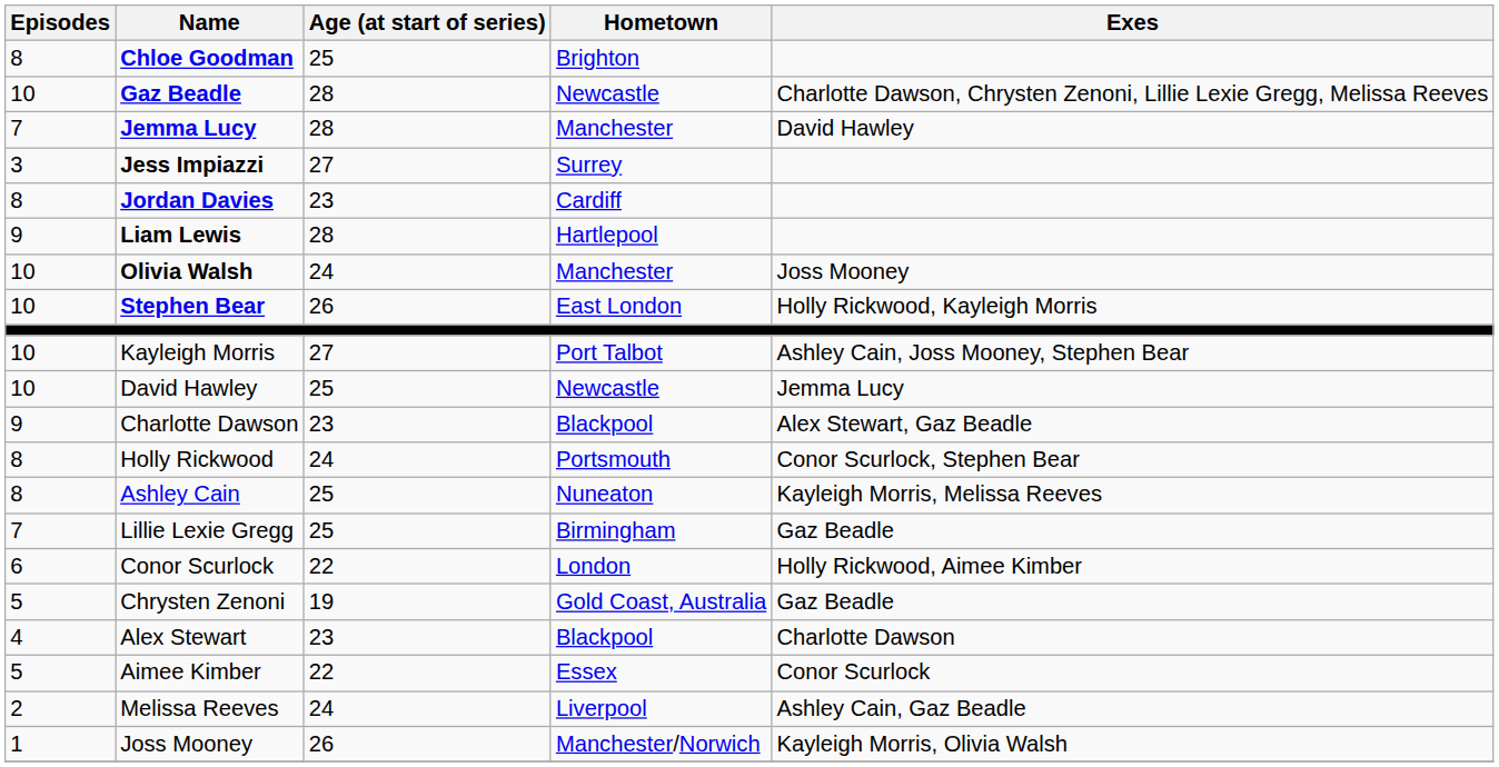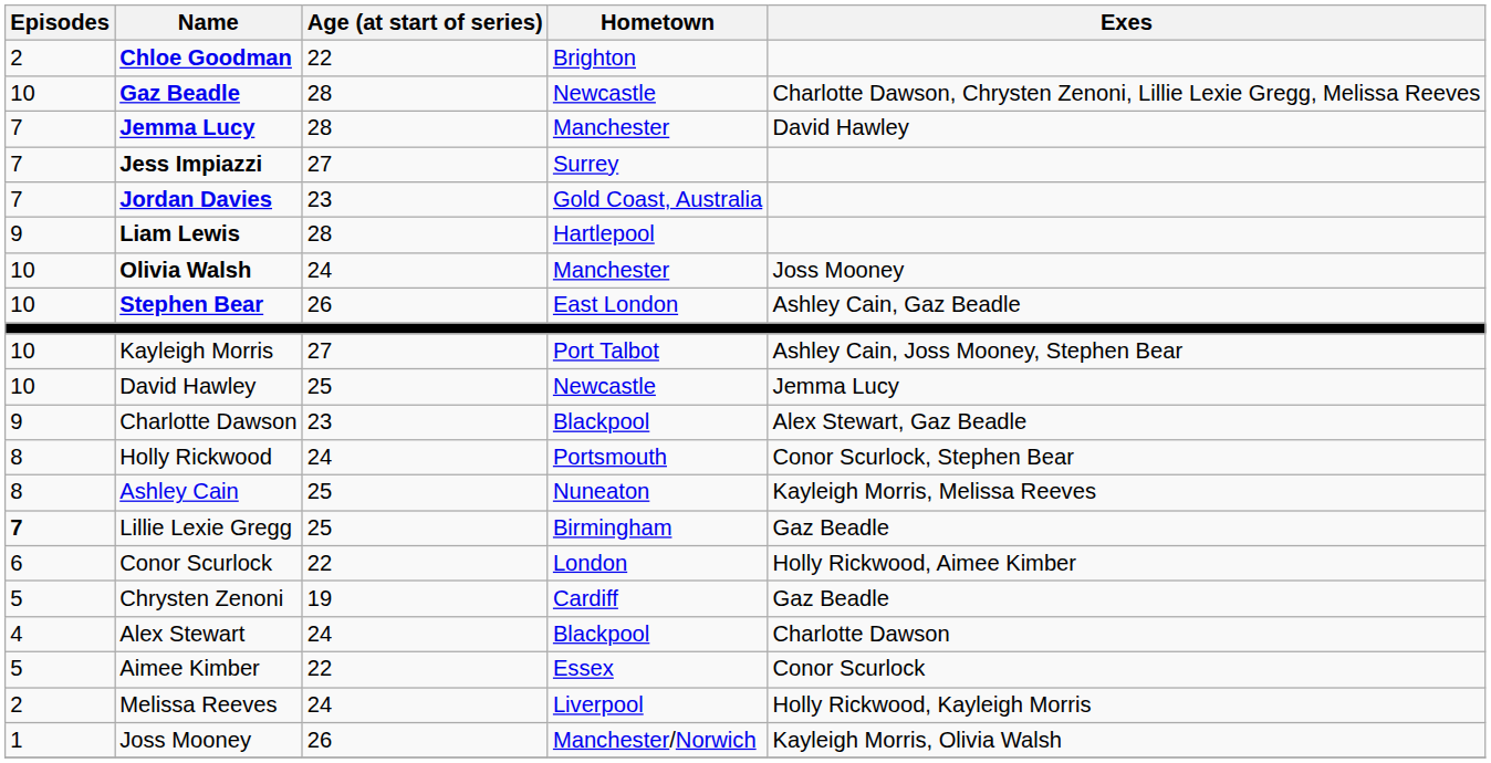Chloe Goodman | Episodes: 8 -> 2
Chloe Goodman | Age (at start of series): 25 -> 22
Jess Impiazzi | Episodes: 3 -> 7
Jordan Davies | Episodes: 8 -> 7
Jordan Davies | Hometown: Cardiff -> Gold Coast, Australia
Stephen Bear | Exes: Holly Rickwood, Kayleigh Morris -> Ashley Cain, Gaz Beadle
Lillie Lexie Gregg | Episodes: normal -> bold
Chrysten Zenoni | Hometown: Gold Coast, Australia -> Cardiff
Alex Stewart | Age (at start of series): 23 -> 24
Melissa Reeves | Exes: Ashley Cain, Gaz Beadle -> Holly Rickwood, Kayleigh Morris
